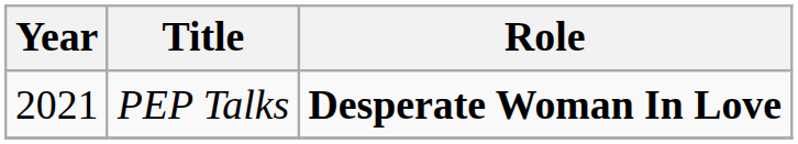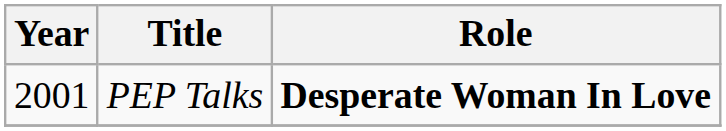PEP Talks | Year: 2021 -> 2001
